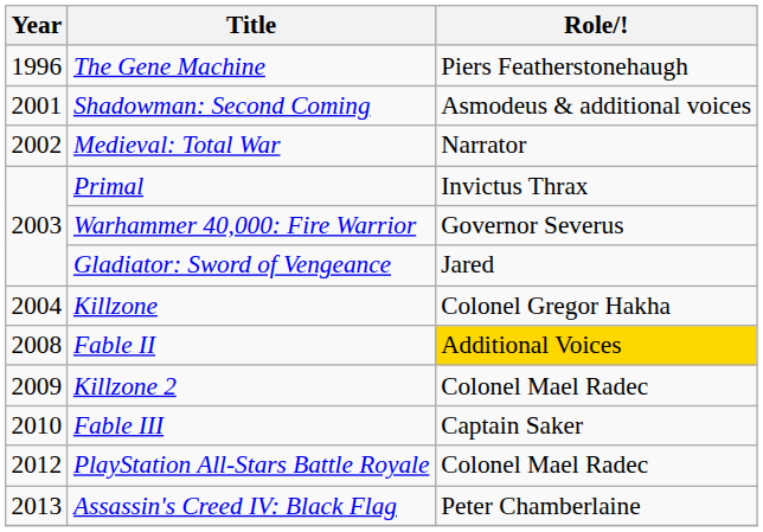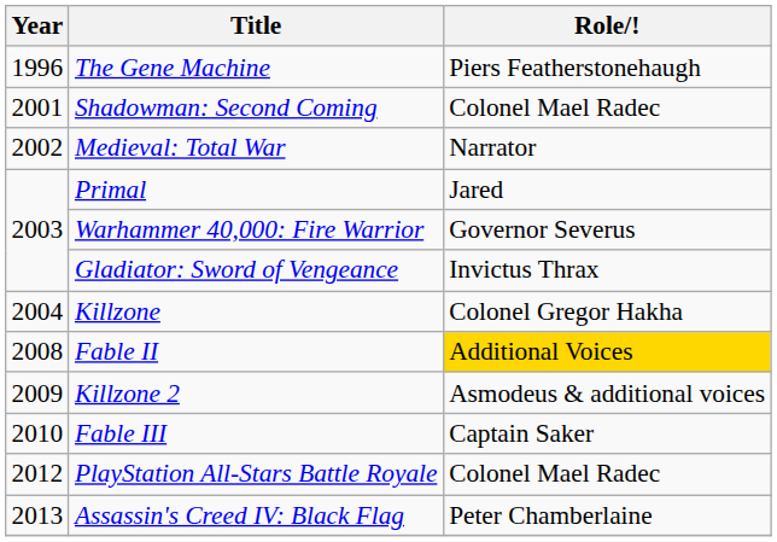Shadowman: Second Coming | Role/!: Asmodeus & additional voices -> Colonel Mael Radec
Primal | Role/!: Invictus Thrax -> Jared
Gladiator: Sword of Vengeance | Role/!: Jared -> Invictus Thrax
Killzone 2 | Role/!: Colonel Mael Radec -> Asmodeus & additional voices
